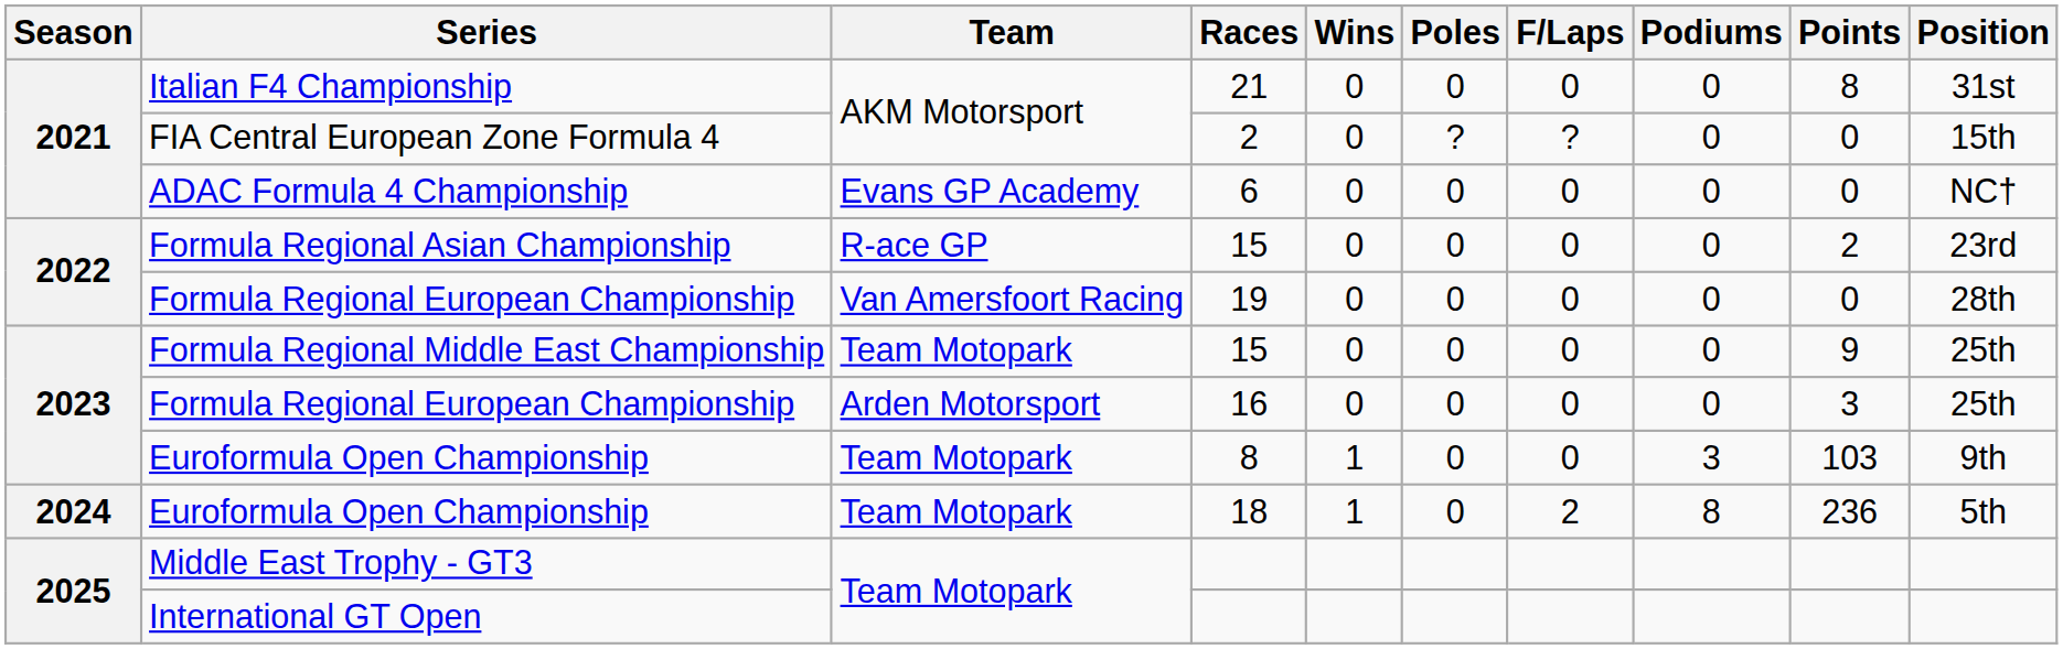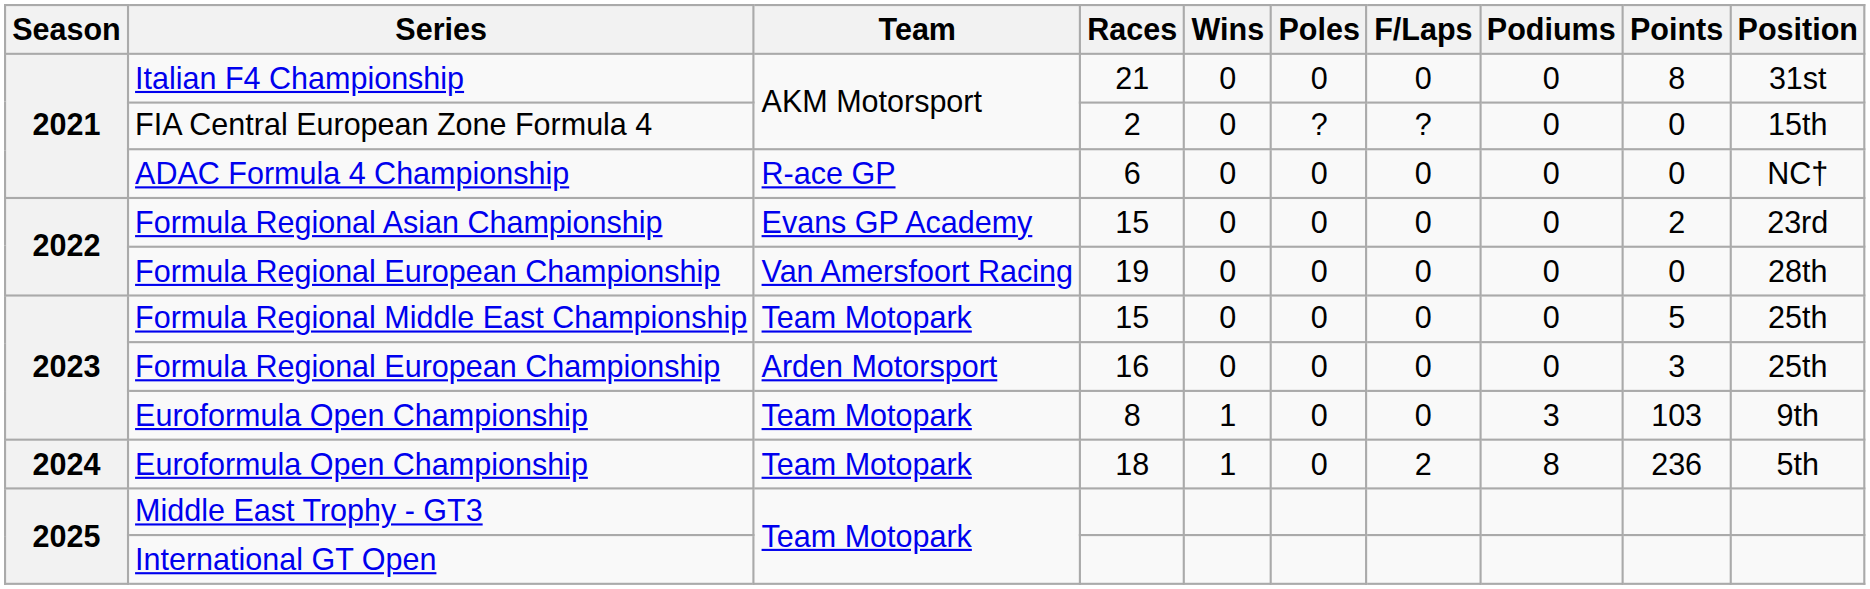ADAC Formula 4 Championship | Team: Evans GP Academy -> R-ace GP
Formula Regional Asian Championship | Team: R-ace GP -> Evans GP Academy
Formula Regional Middle East Championship | Points: 9 -> 5
